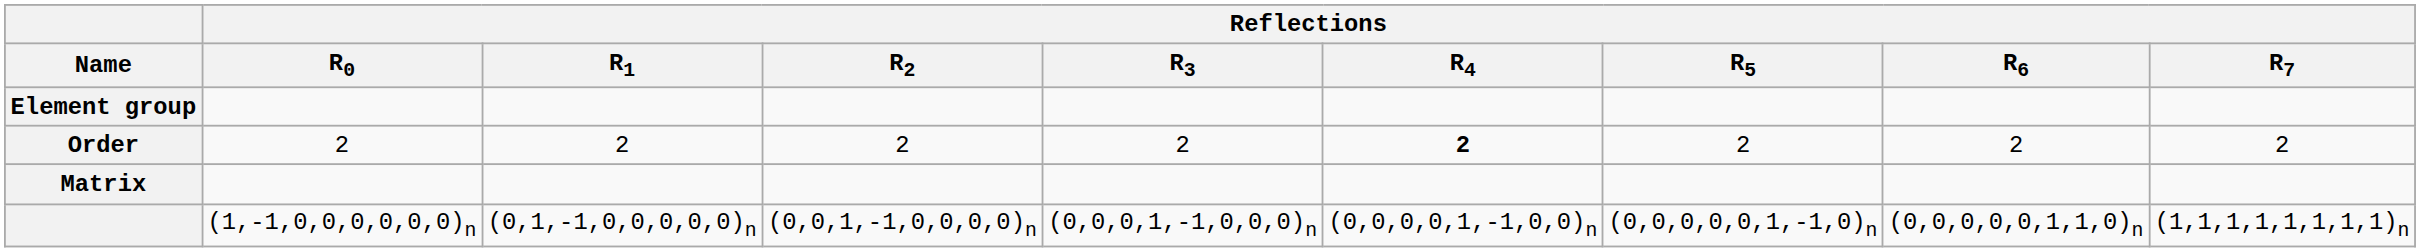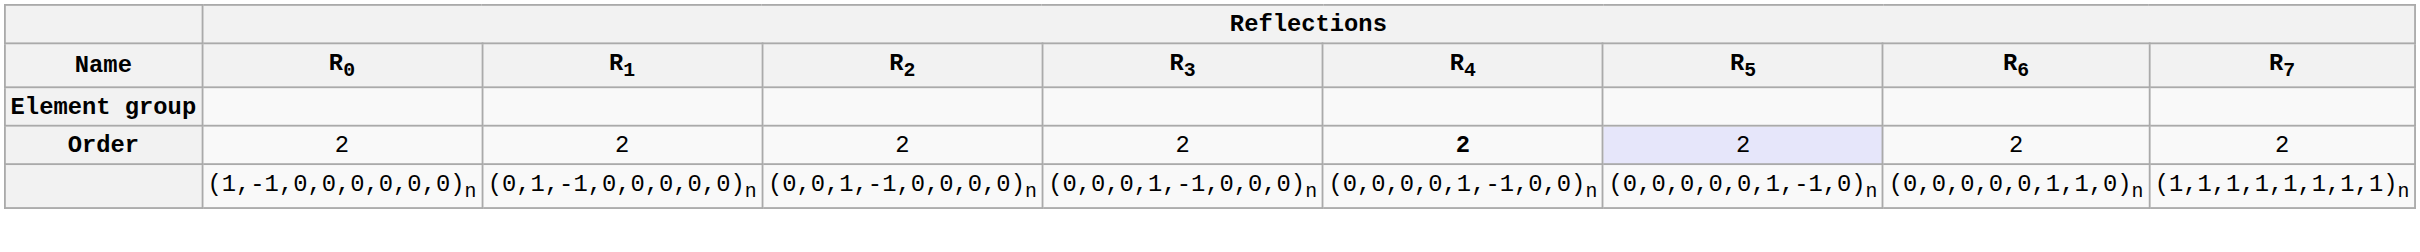Order | Reflections / R5: no background -> lavender background
- row: Matrix
